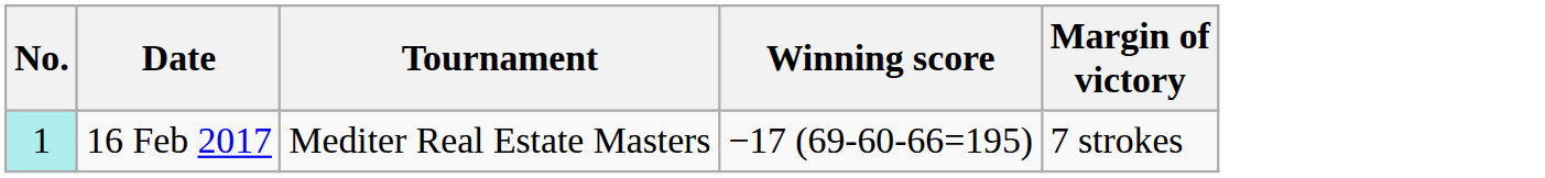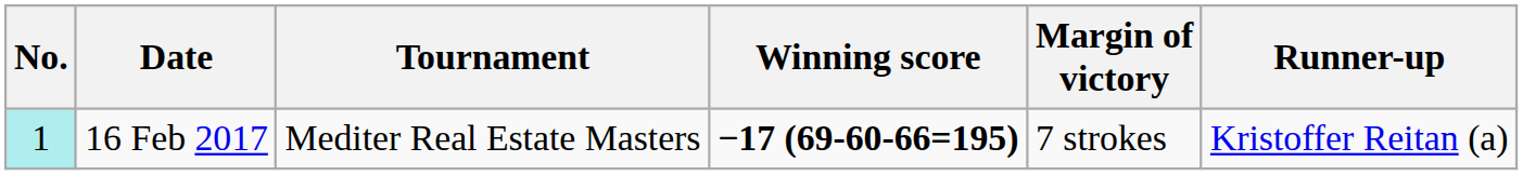+ column: Runner-up | Kristoffer Reitan (a)
16 Feb 2017 | Winning score: normal -> bold
